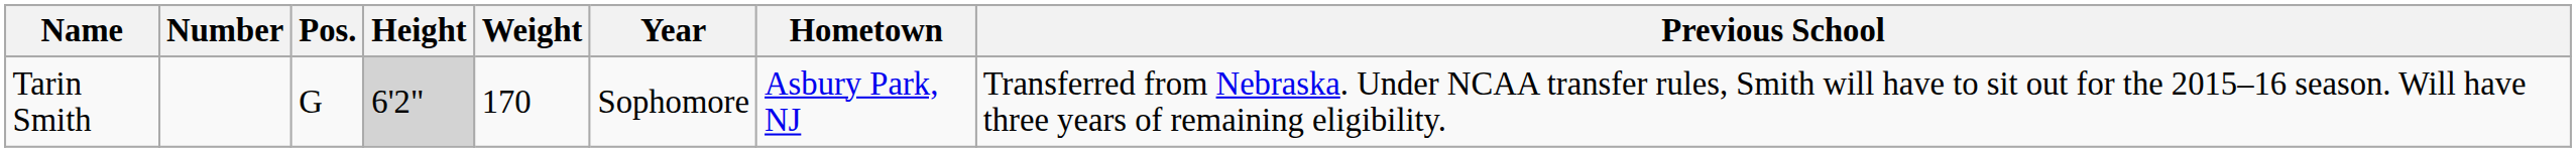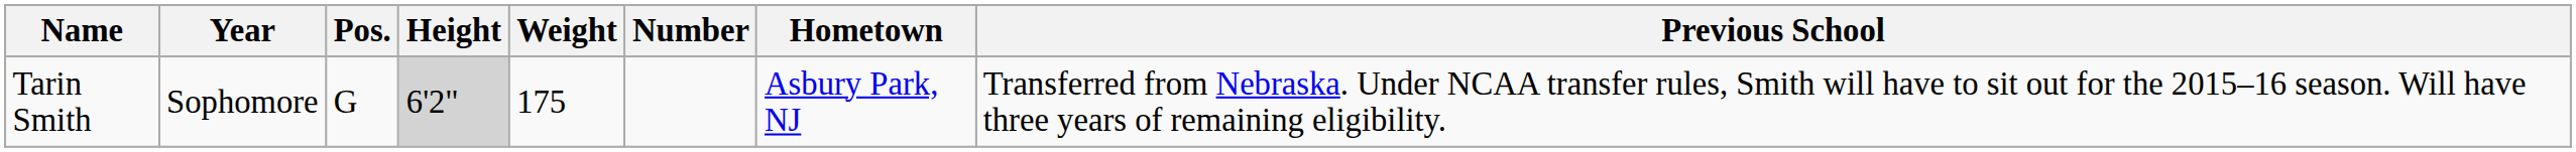columns swapped: Number <-> Year
Tarin Smith | Weight: 170 -> 175
